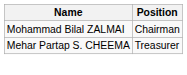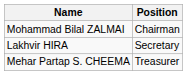+ row: Lakhvir HIRA | Secretary
